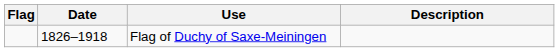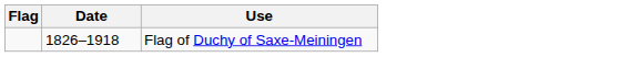- column: Description
